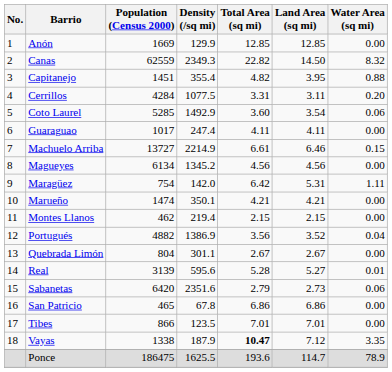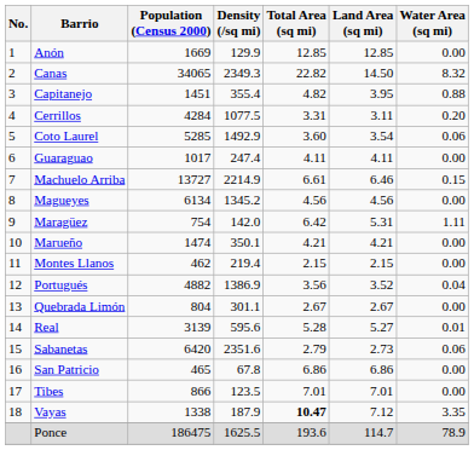Canas | Population (Census 2000): 62559 -> 34065
